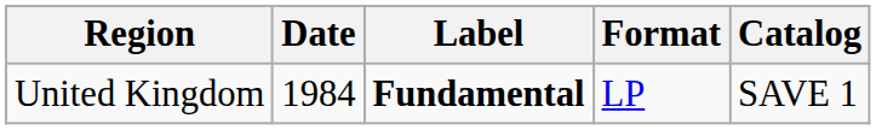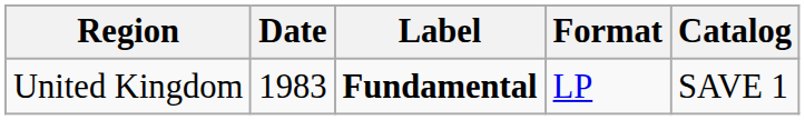United Kingdom | Date: 1984 -> 1983
